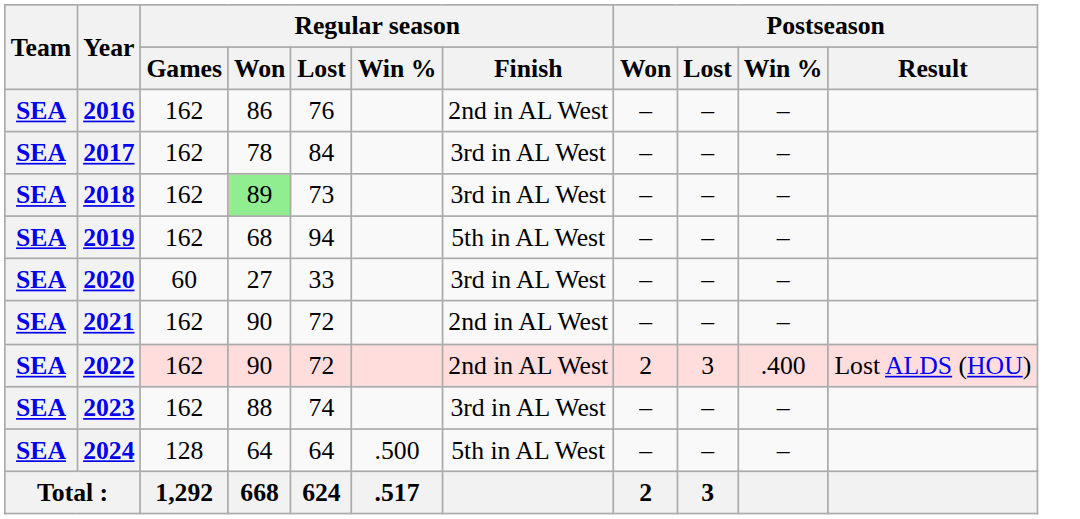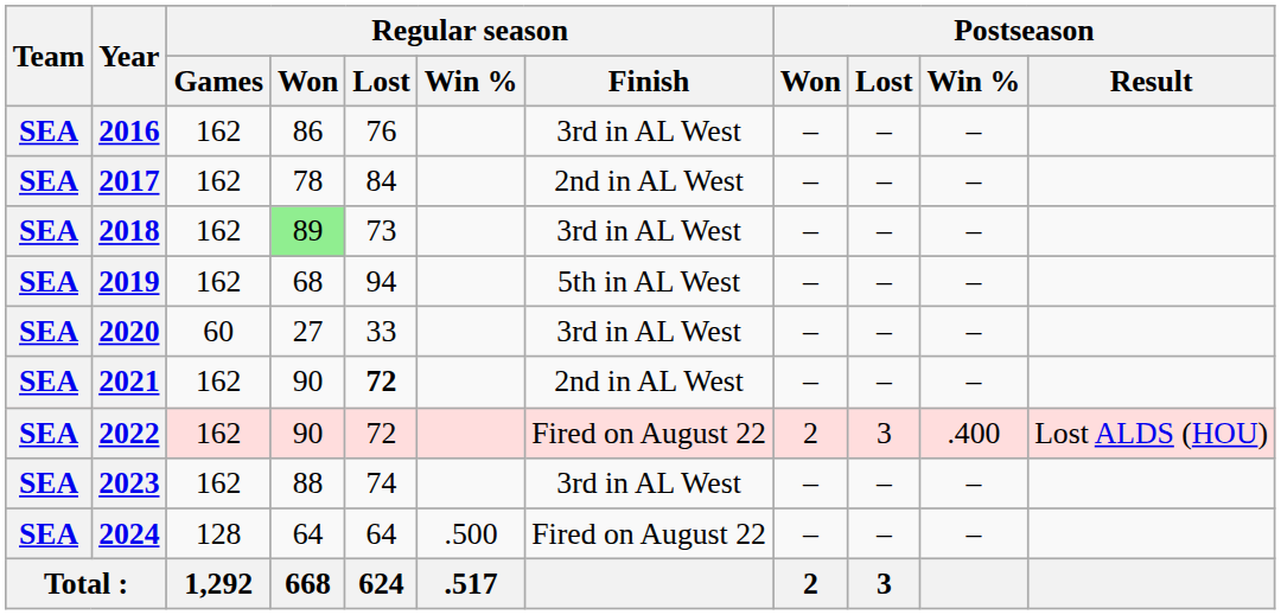2016 | Regular season / Finish: 2nd in AL West -> 3rd in AL West
2017 | Regular season / Finish: 3rd in AL West -> 2nd in AL West
2021 | Regular season / Lost: normal -> bold
2022 | Regular season / Finish: 2nd in AL West -> Fired on August 22
2024 | Regular season / Finish: 5th in AL West -> Fired on August 22
